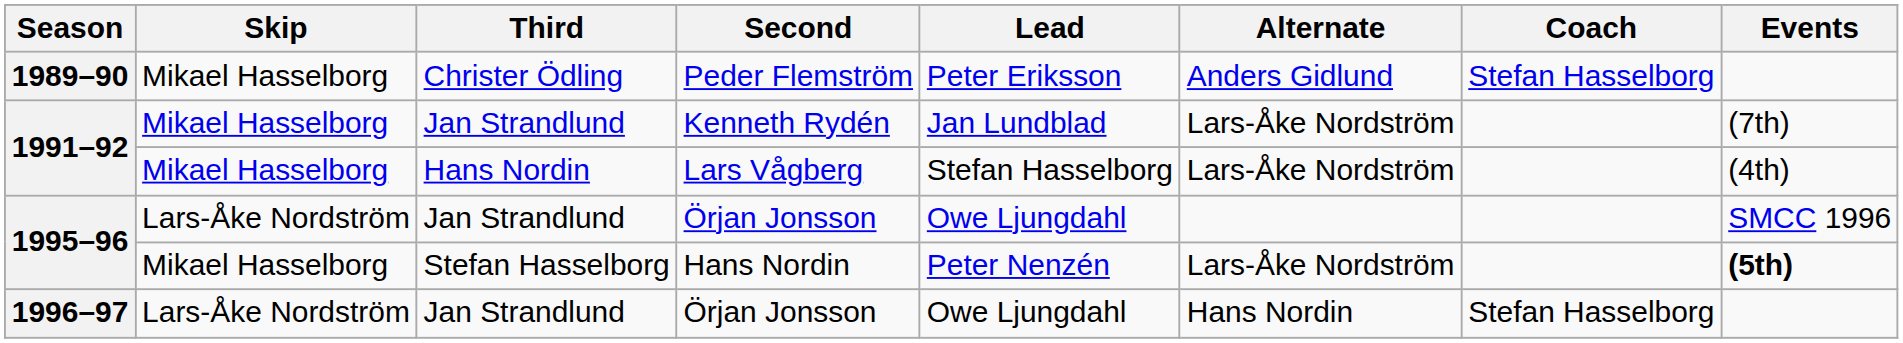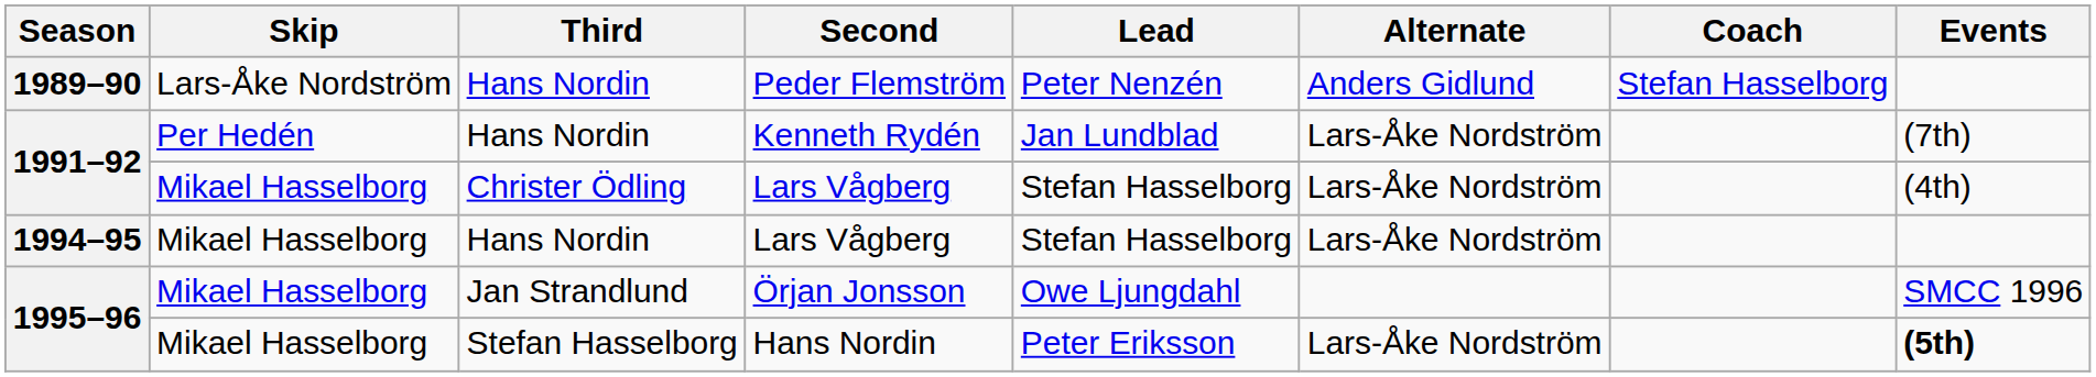1989–90 | Skip: Mikael Hasselborg -> Lars-Åke Nordström
1989–90 | Third: Christer Ödling -> Hans Nordin
1989–90 | Lead: Peter Eriksson -> Peter Nenzén
1991–92 / Kenneth Rydén | Skip: Mikael Hasselborg -> Per Hedén
1991–92 / Kenneth Rydén | Third: Jan Strandlund -> Hans Nordin
1991–92 / Lars Vågberg | Third: Hans Nordin -> Christer Ödling
+ row: 1994–95 | Mikael Hasselborg | Hans Nordin | Lars Vågberg | Stefan Hasselborg | Lars-Åke Nordström
1995–96 / Örjan Jonsson | Skip: Lars-Åke Nordström -> Mikael Hasselborg
1995–96 / Hans Nordin | Lead: Peter Nenzén -> Peter Eriksson
- row: 1996–97 | Lars-Åke Nordström | Jan Strandlund | Örjan Jonsson | Owe Ljungdahl | Hans Nordin | Stefan Hasselborg
